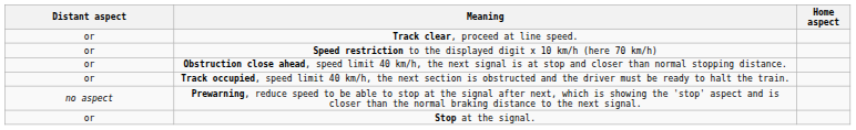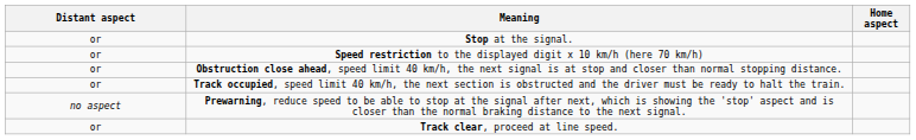rows swapped: Track clear, proceed at line speed. <-> Stop at the signal.
